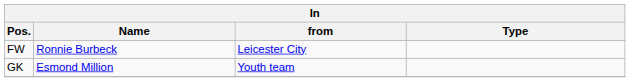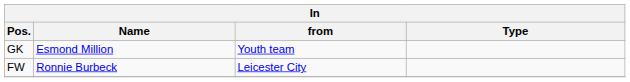rows swapped: FW <-> GK
